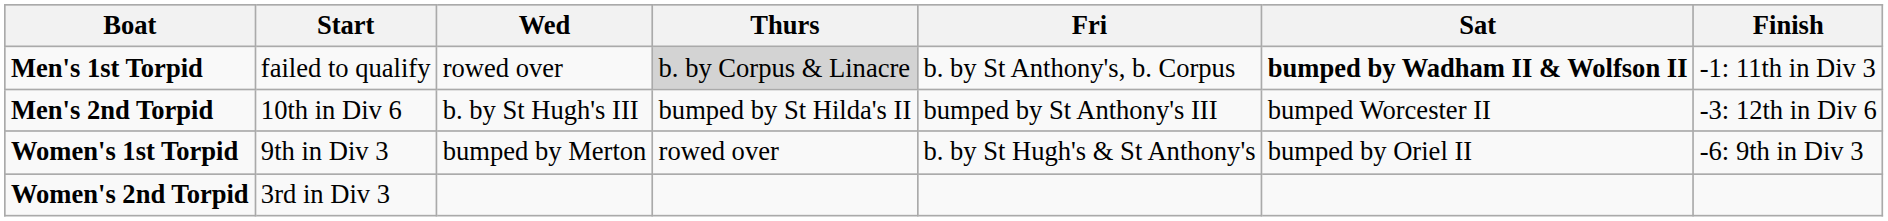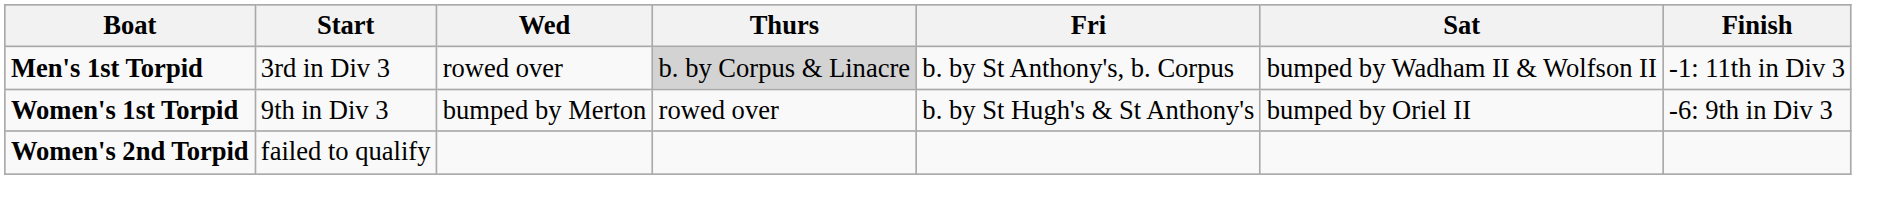Men's 1st Torpid | Start: failed to qualify -> 3rd in Div 3
Men's 1st Torpid | Sat: bold -> normal
- row: Men's 2nd Torpid | 10th in Div 6 | b. by St Hugh's III | bumped by St Hilda's II | bumped by St Anthony's III | bumped Worcester II | -3: 12th in Div 6
Women's 2nd Torpid | Start: 3rd in Div 3 -> failed to qualify
